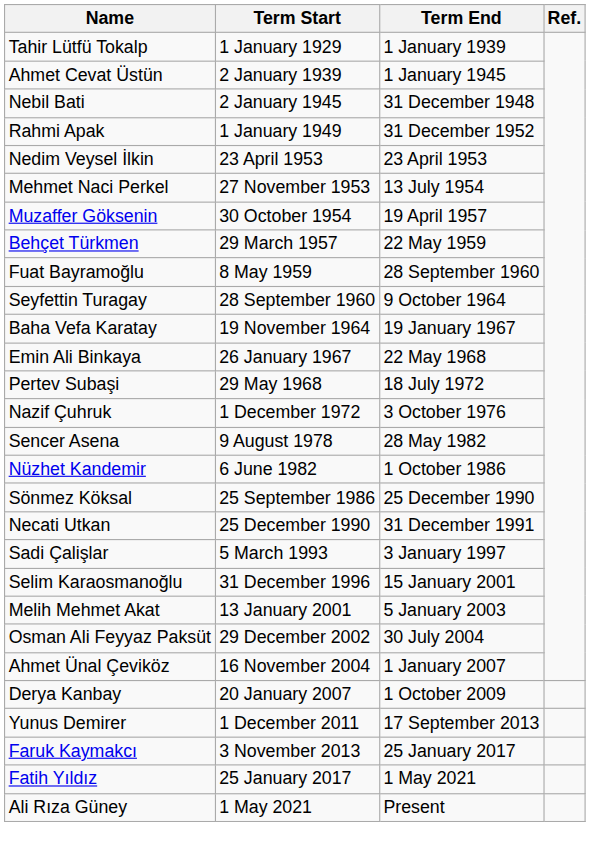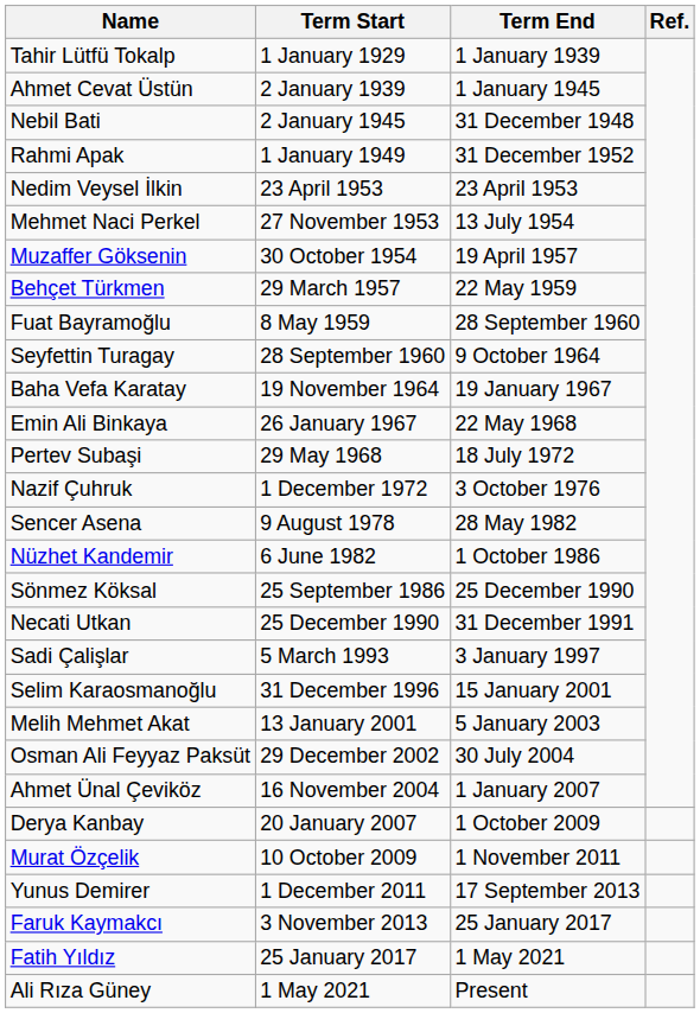+ row: Murat Özçelik | 10 October 2009 | 1 November 2011
